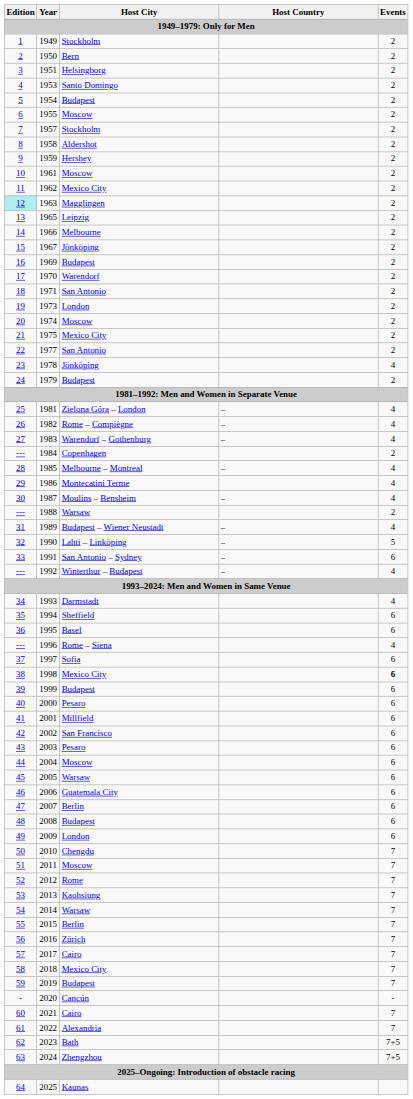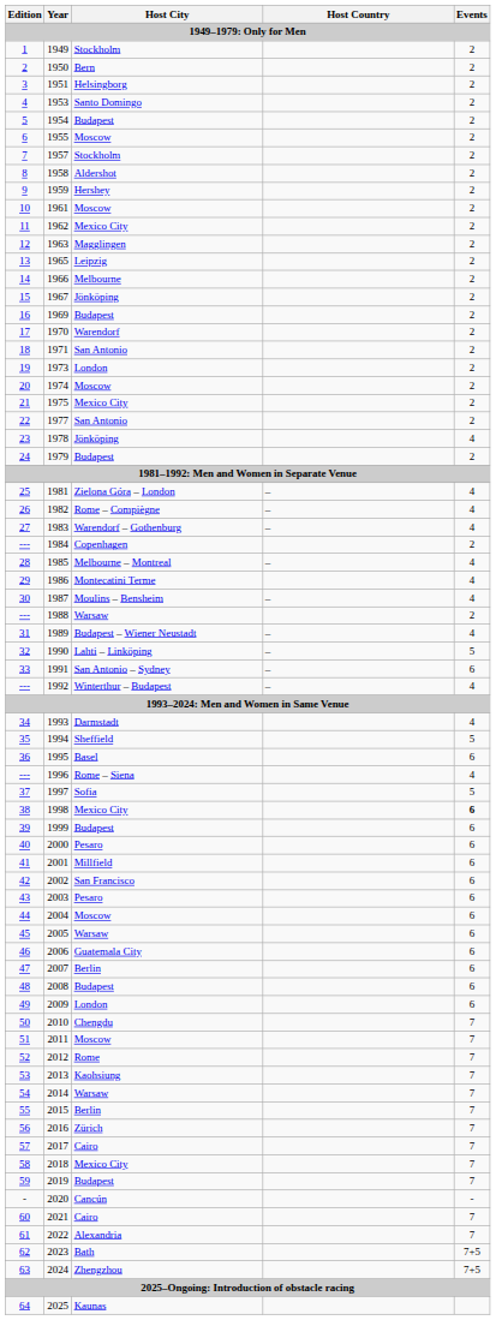1963 | Edition: paleturquoise background -> no background
1994 | Events: 6 -> 5
1997 | Events: 6 -> 5
